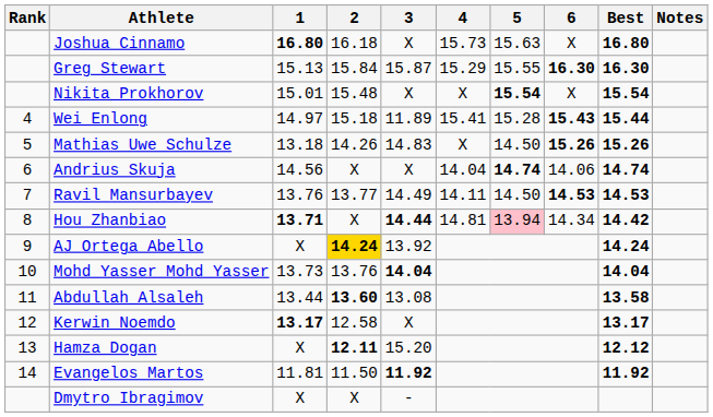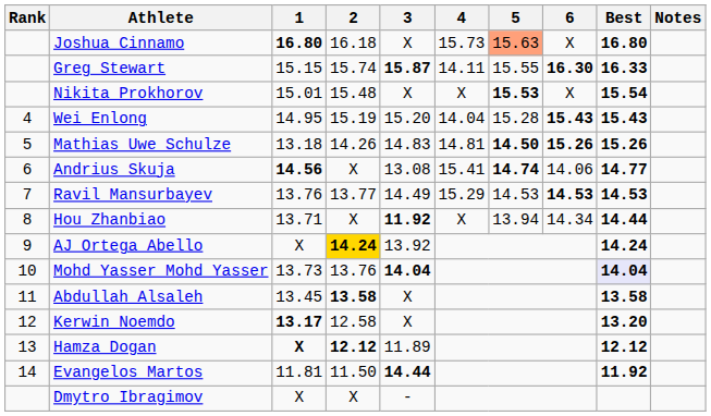Joshua Cinnamo | 5: no background -> lightsalmon background
Greg Stewart | 1: 15.13 -> 15.15
Greg Stewart | 2: 15.84 -> 15.74
Greg Stewart | 3: normal -> bold
Greg Stewart | 4: 15.29 -> 14.11
Greg Stewart | Best: 16.30 -> 16.33
Nikita Prokhorov | 5: 15.54 -> 15.53
Wei Enlong | 1: 14.97 -> 14.95
Wei Enlong | 2: 15.18 -> 15.19
Wei Enlong | 3: 11.89 -> 15.20
Wei Enlong | 4: 15.41 -> 14.04
Wei Enlong | Best: 15.44 -> 15.43
Mathias Uwe Schulze | 4: X -> 14.81
Mathias Uwe Schulze | 5: normal -> bold
Andrius Skuja | 1: normal -> bold
Andrius Skuja | 3: X -> 13.08
Andrius Skuja | 4: 14.04 -> 15.41
Andrius Skuja | Best: 14.74 -> 14.77
Ravil Mansurbayev | 4: 14.11 -> 15.29
Ravil Mansurbayev | 5: 14.50 -> 14.53
Hou Zhanbiao | 1: bold -> normal
Hou Zhanbiao | 3: 14.44 -> 11.92
Hou Zhanbiao | 4: 14.81 -> X
Hou Zhanbiao | 5: pink background -> no background
Hou Zhanbiao | Best: 14.42 -> 14.44
Mohd Yasser Mohd Yasser | Best: no background -> lavender background
Abdullah Alsaleh | 1: 13.44 -> 13.45
Abdullah Alsaleh | 2: 13.60 -> 13.58
Abdullah Alsaleh | 3: 13.08 -> X
Kerwin Noemdo | Best: 13.17 -> 13.20
Hamza Dogan | 1: normal -> bold
Hamza Dogan | 2: 12.11 -> 12.12
Hamza Dogan | 3: 15.20 -> 11.89
Evangelos Martos | 3: 11.92 -> 14.44
